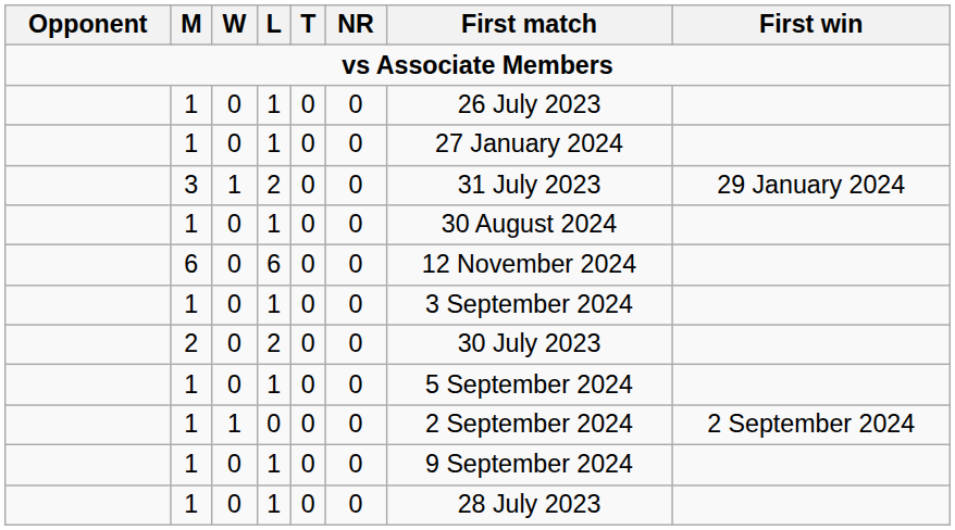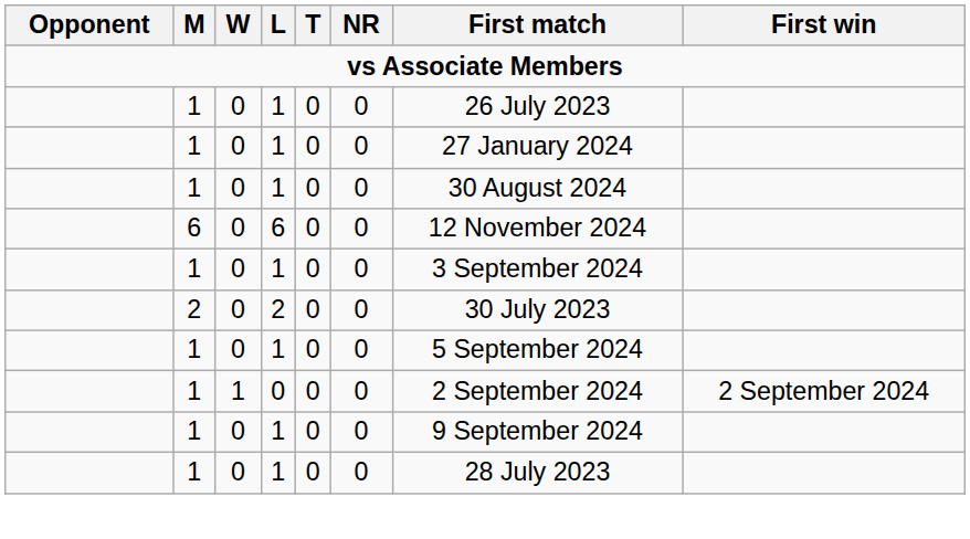- row: 3 | 1 | 2 | 0 | 0 | 31 July 2023 | 29 January 2024
